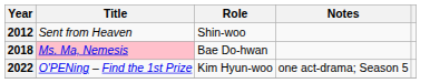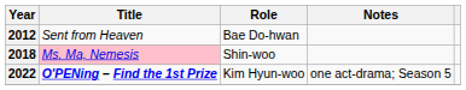2012 | Role: Shin-woo -> Bae Do-hwan
2018 | Role: Bae Do-hwan -> Shin-woo
2022 | Title: normal -> bold
